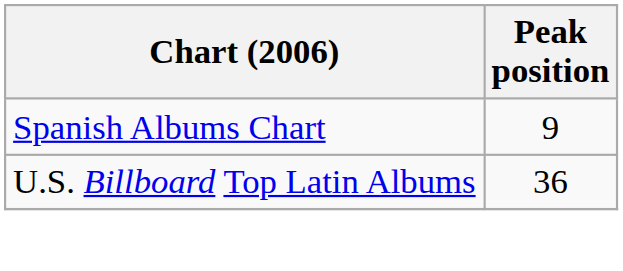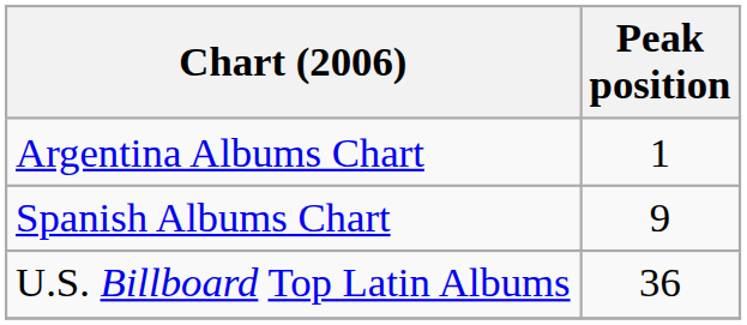+ row: Argentina Albums Chart | 1
